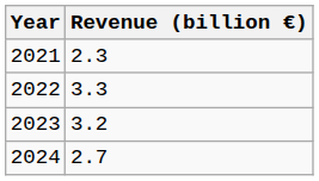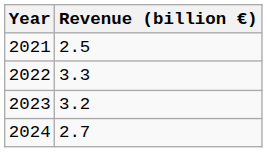2021 | Revenue (billion €): 2.3 -> 2.5
